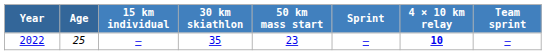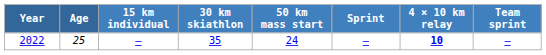2022 | 50 km mass start: 23 -> 24
